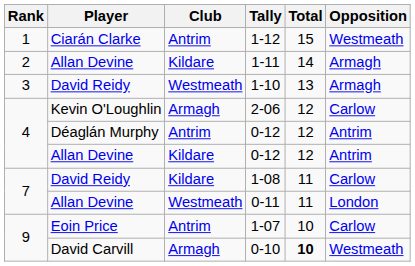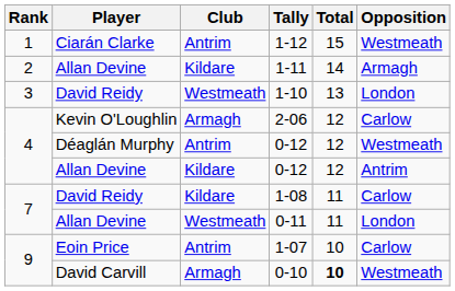1-10 | Opposition: Armagh -> London
Déaglán Murphy / 0-12 | Opposition: Antrim -> Westmeath
